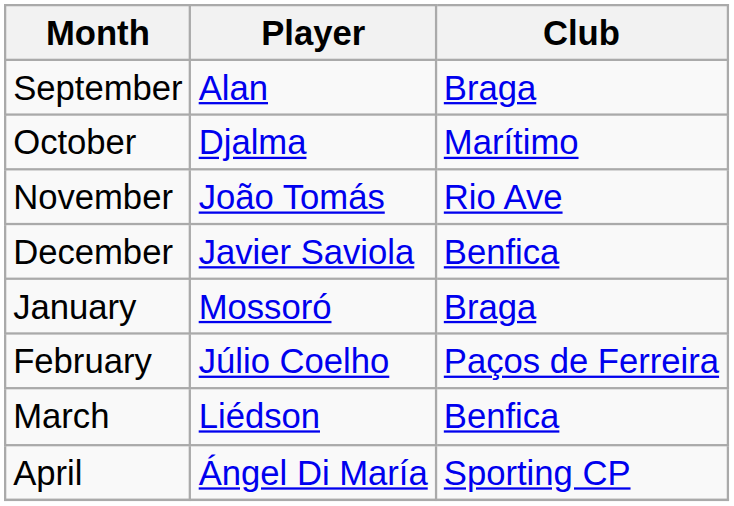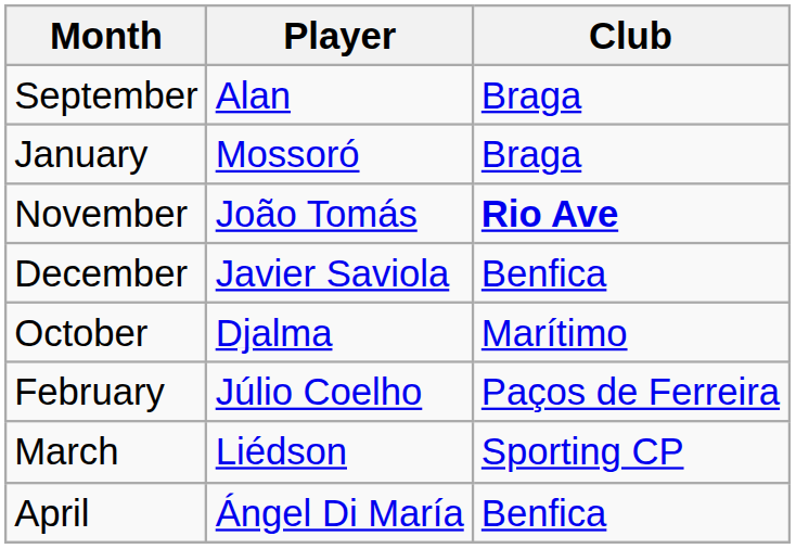rows swapped: October <-> January
November | Club: normal -> bold
March | Club: Benfica -> Sporting CP
April | Club: Sporting CP -> Benfica
